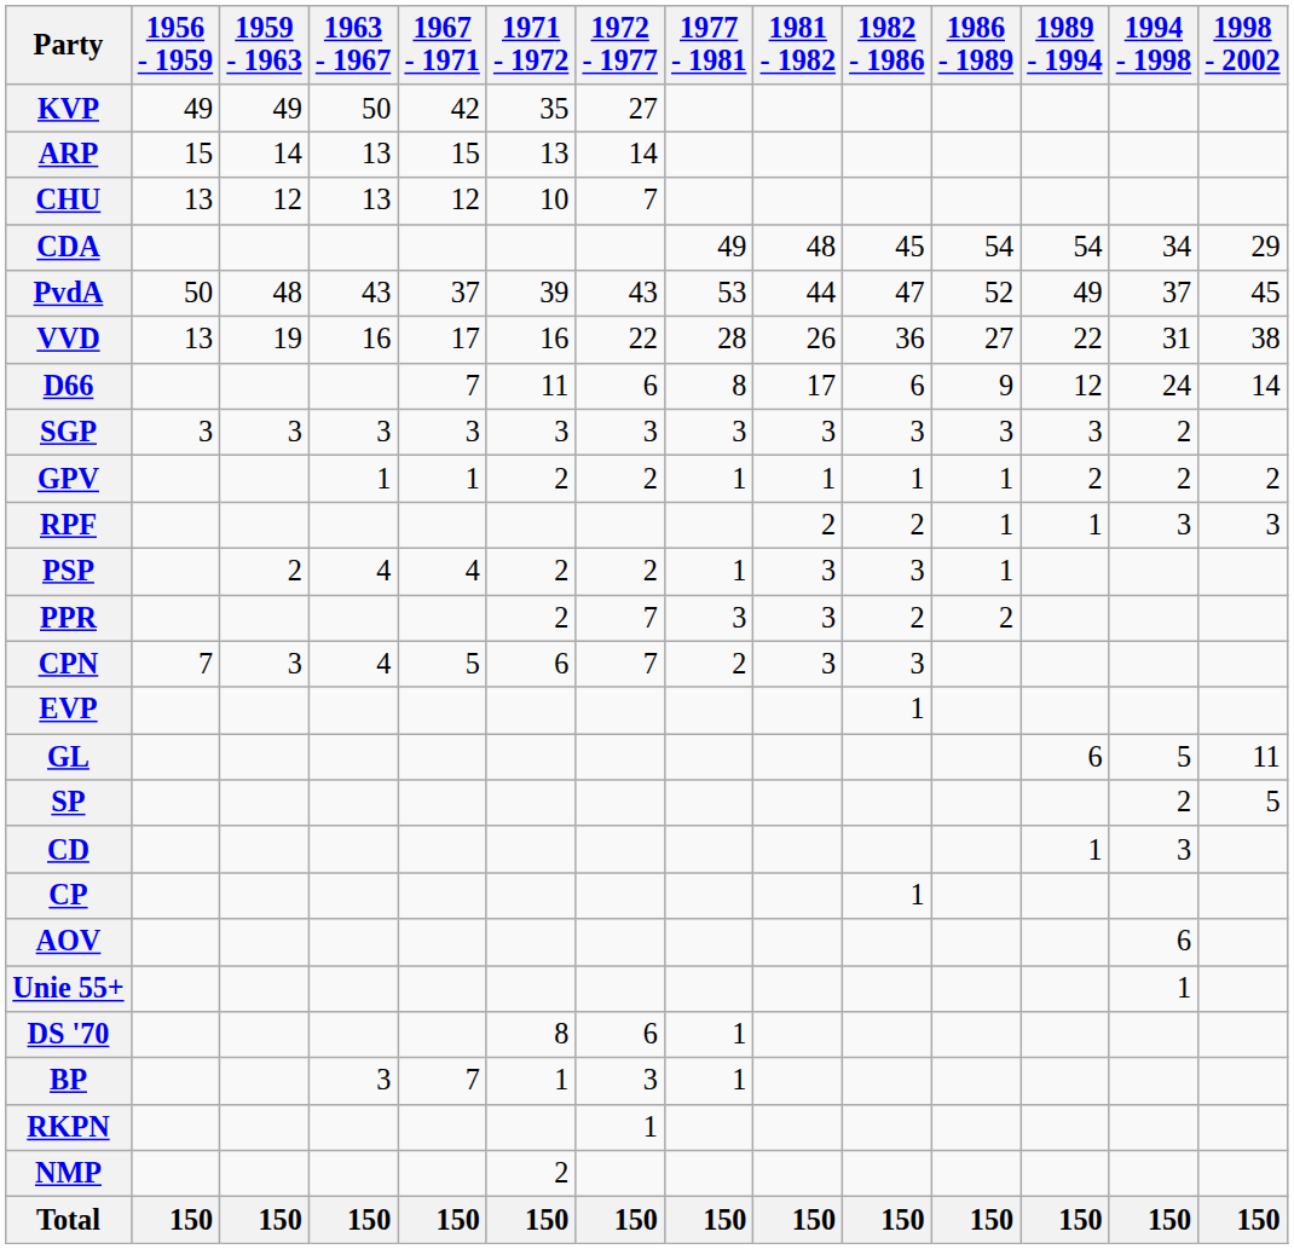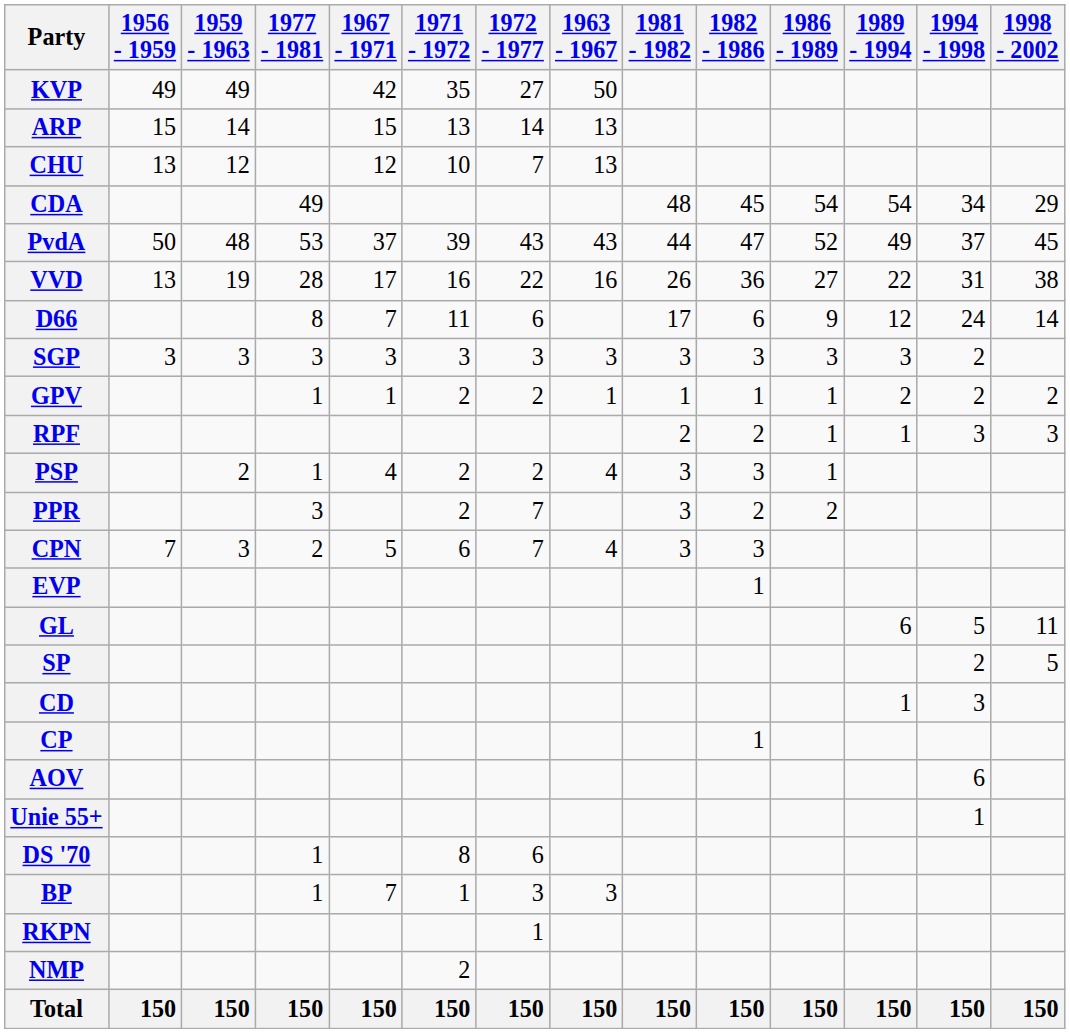columns swapped: 1963 - 1967 <-> 1977 - 1981
